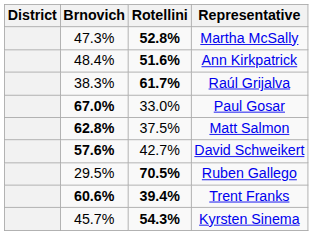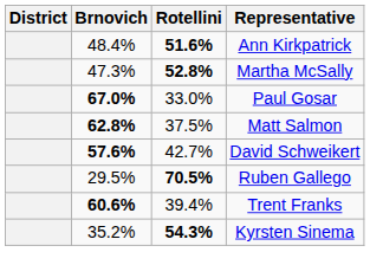rows swapped: Ann Kirkpatrick <-> Martha McSally
- row: 38.3% | 61.7% | Raúl Grijalva
Trent Franks | Rotellini: bold -> normal
Kyrsten Sinema | Brnovich: 45.7% -> 35.2%
